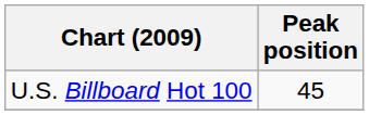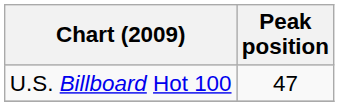U.S. Billboard Hot 100 | Peak position: 45 -> 47
